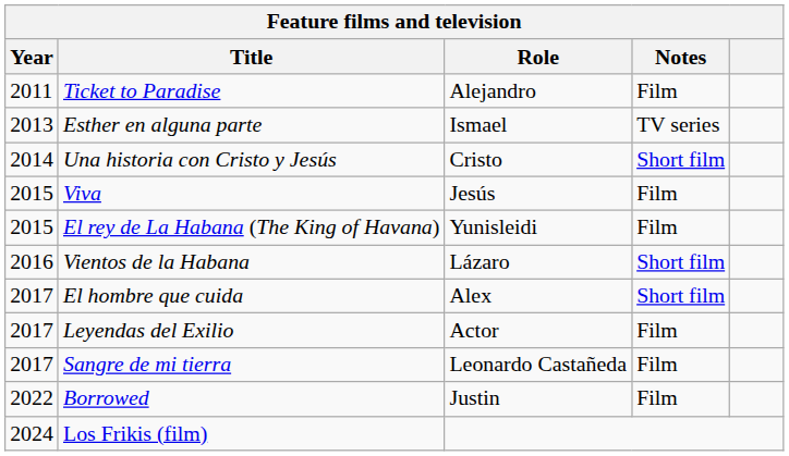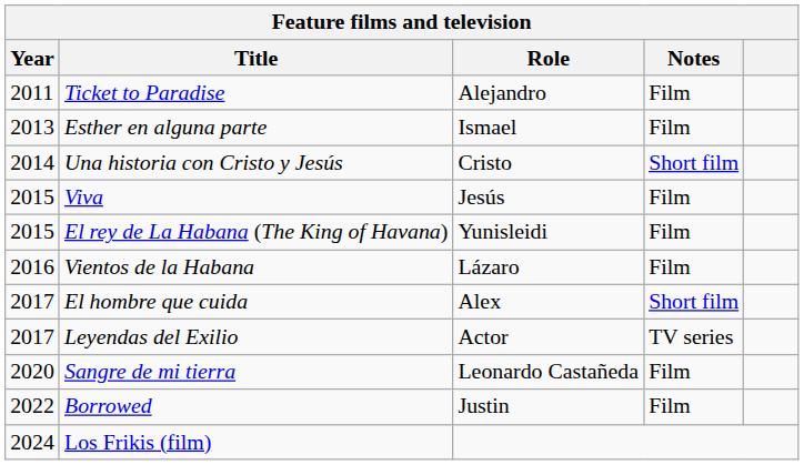Esther en alguna parte | Notes: TV series -> Film
Vientos de la Habana | Notes: Short film -> Film
Leyendas del Exilio | Notes: Film -> TV series
Sangre de mi tierra | Year: 2017 -> 2020
